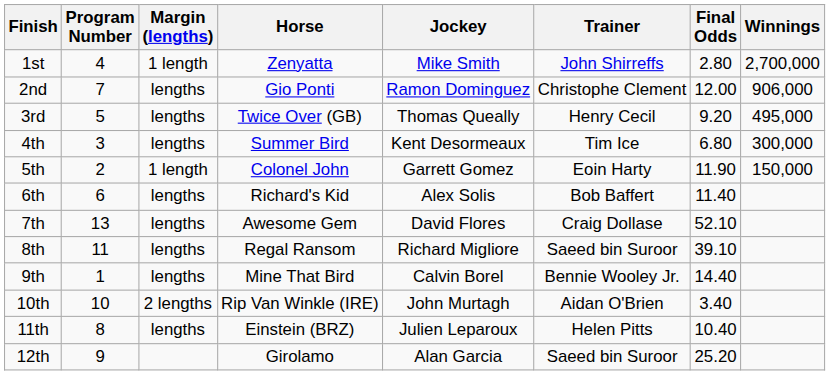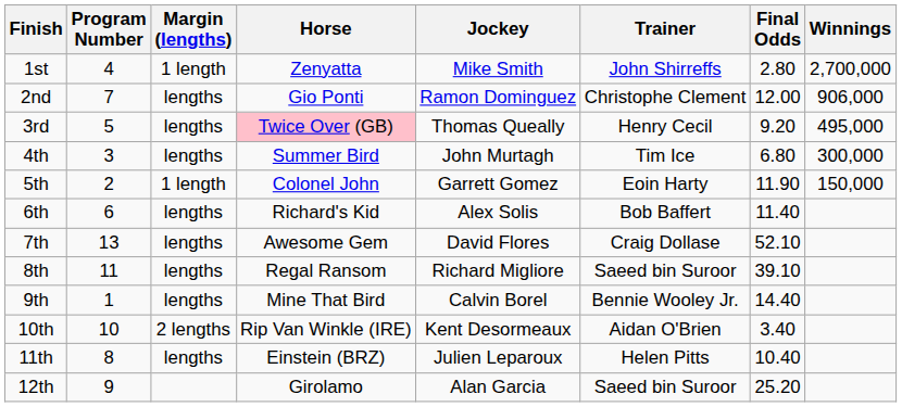3rd | Horse: no background -> pink background
4th | Jockey: Kent Desormeaux -> John Murtagh
10th | Jockey: John Murtagh -> Kent Desormeaux
